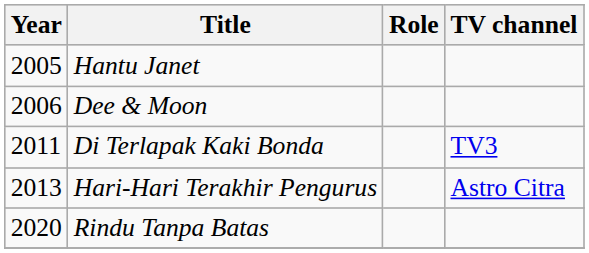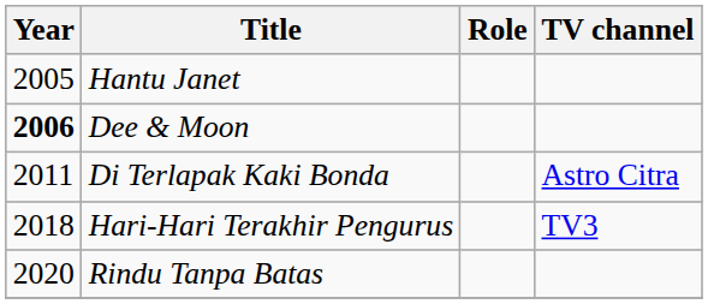Dee & Moon | Year: normal -> bold
Di Terlapak Kaki Bonda | TV channel: TV3 -> Astro Citra
Hari-Hari Terakhir Pengurus | Year: 2013 -> 2018
Hari-Hari Terakhir Pengurus | TV channel: Astro Citra -> TV3
